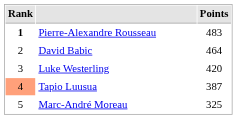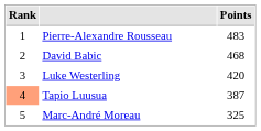Pierre-Alexandre Rousseau | Rank: bold -> normal
David Babic | Points: 464 -> 468
